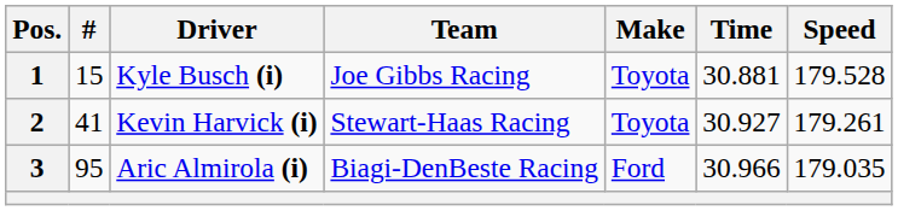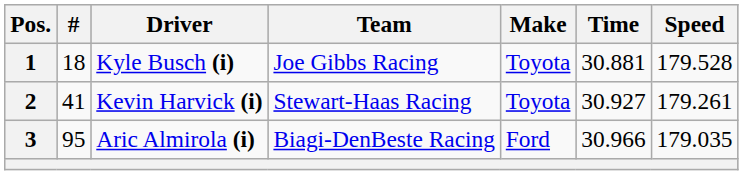1 | #: 15 -> 18
